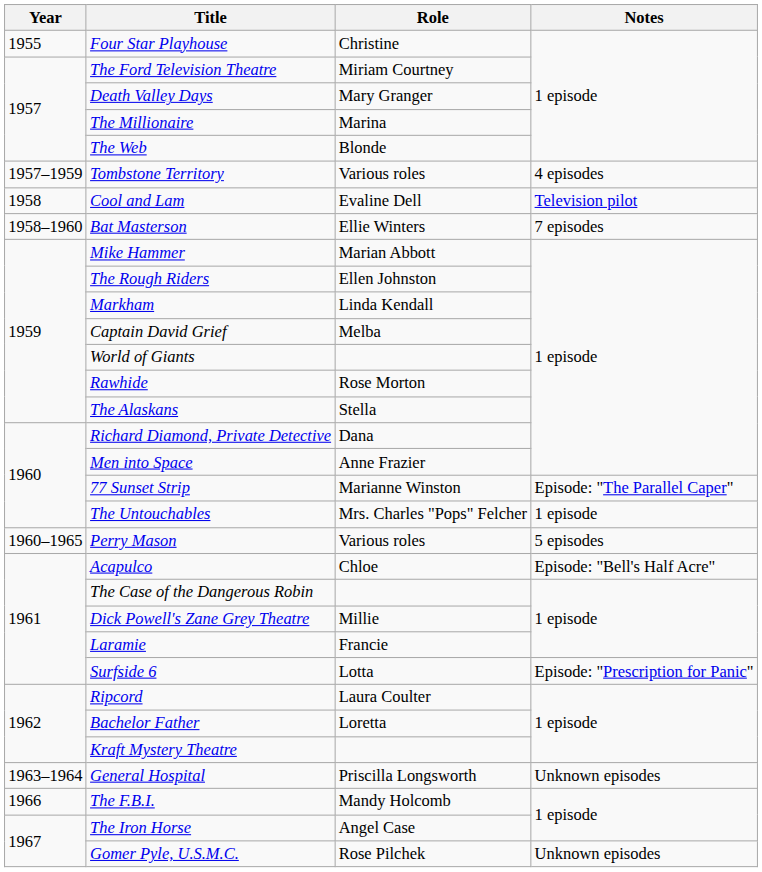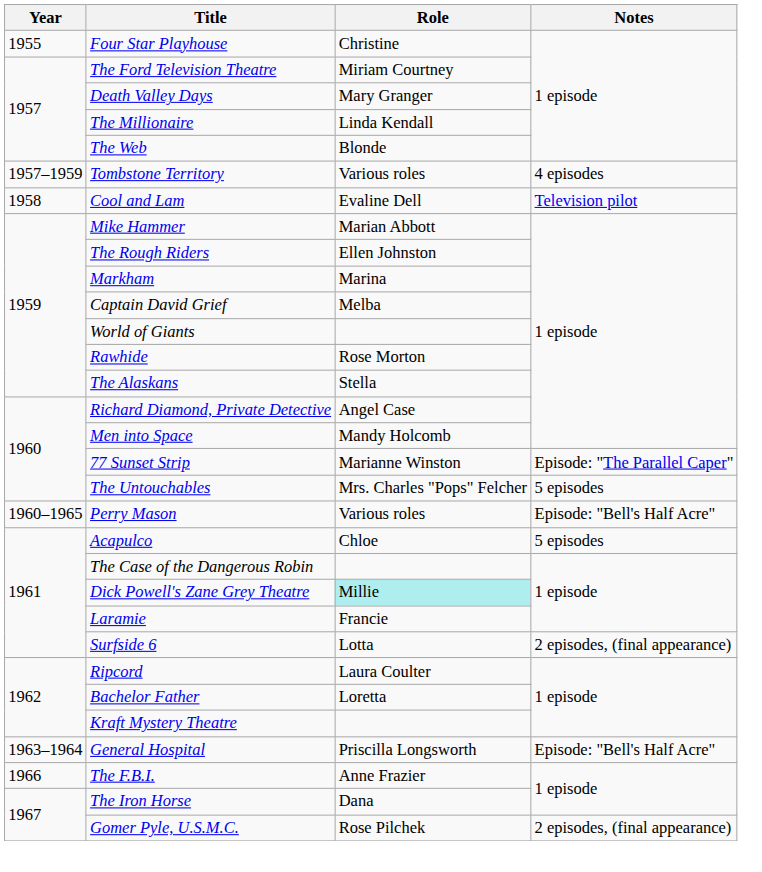The Millionaire | Role: Marina -> Linda Kendall
- row: 1958–1960 | Bat Masterson | Ellie Winters | 7 episodes
Markham | Role: Linda Kendall -> Marina
Richard Diamond, Private Detective | Role: Dana -> Angel Case
Men into Space | Role: Anne Frazier -> Mandy Holcomb
The Untouchables | Notes: 1 episode -> 5 episodes
Perry Mason | Notes: 5 episodes -> Episode: "Bell's Half Acre"
Acapulco | Notes: Episode: "Bell's Half Acre" -> 5 episodes
Dick Powell's Zane Grey Theatre | Role: no background -> paleturquoise background
Surfside 6 | Notes: Episode: "Prescription for Panic" -> 2 episodes, (final appearance)
General Hospital | Notes: Unknown episodes -> Episode: "Bell's Half Acre"
The F.B.I. | Role: Mandy Holcomb -> Anne Frazier
The Iron Horse | Role: Angel Case -> Dana
Gomer Pyle, U.S.M.C. | Notes: Unknown episodes -> 2 episodes, (final appearance)
